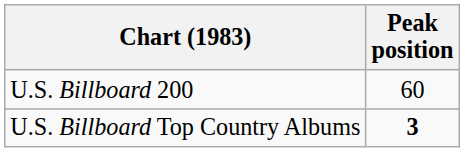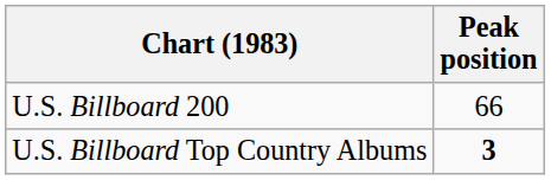U.S. Billboard 200 | Peak position: 60 -> 66
